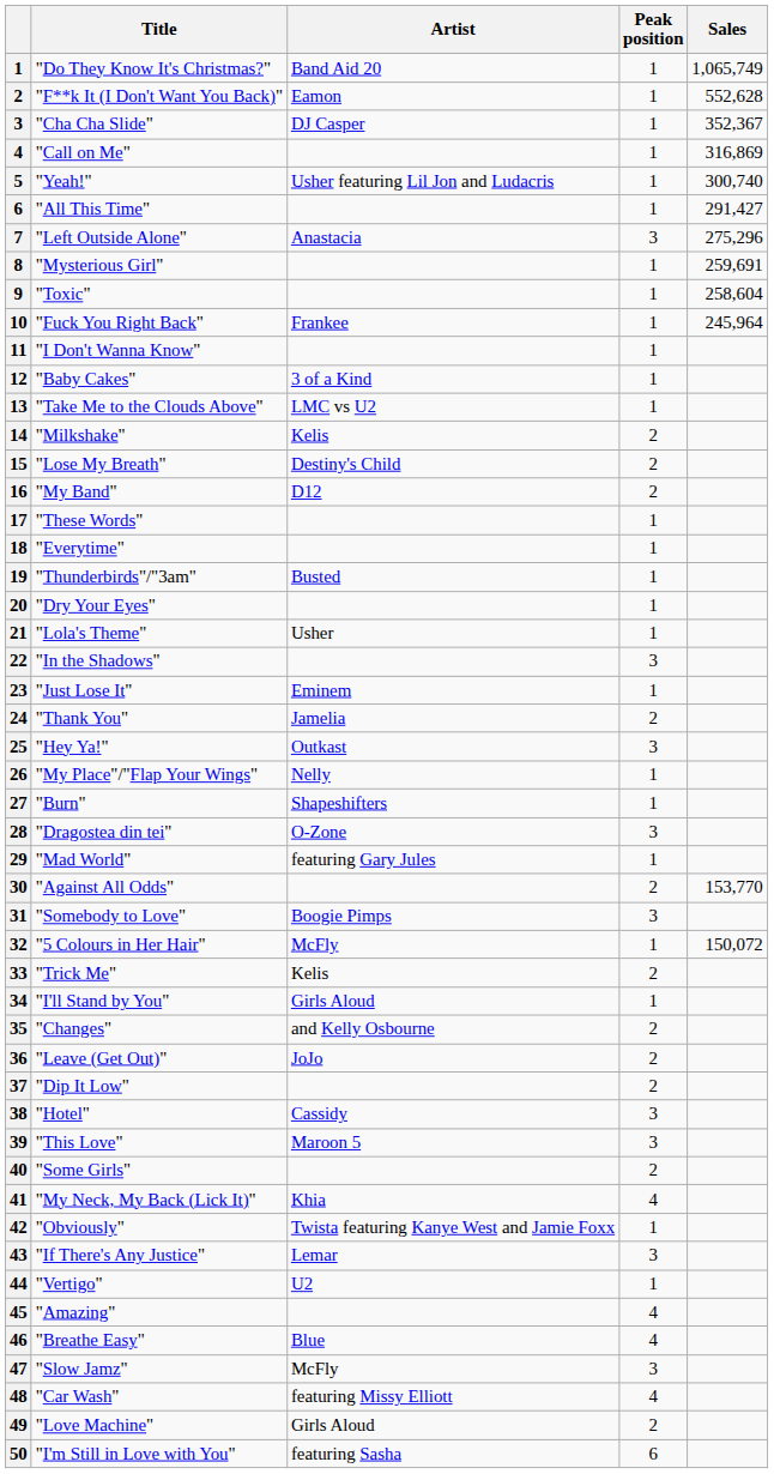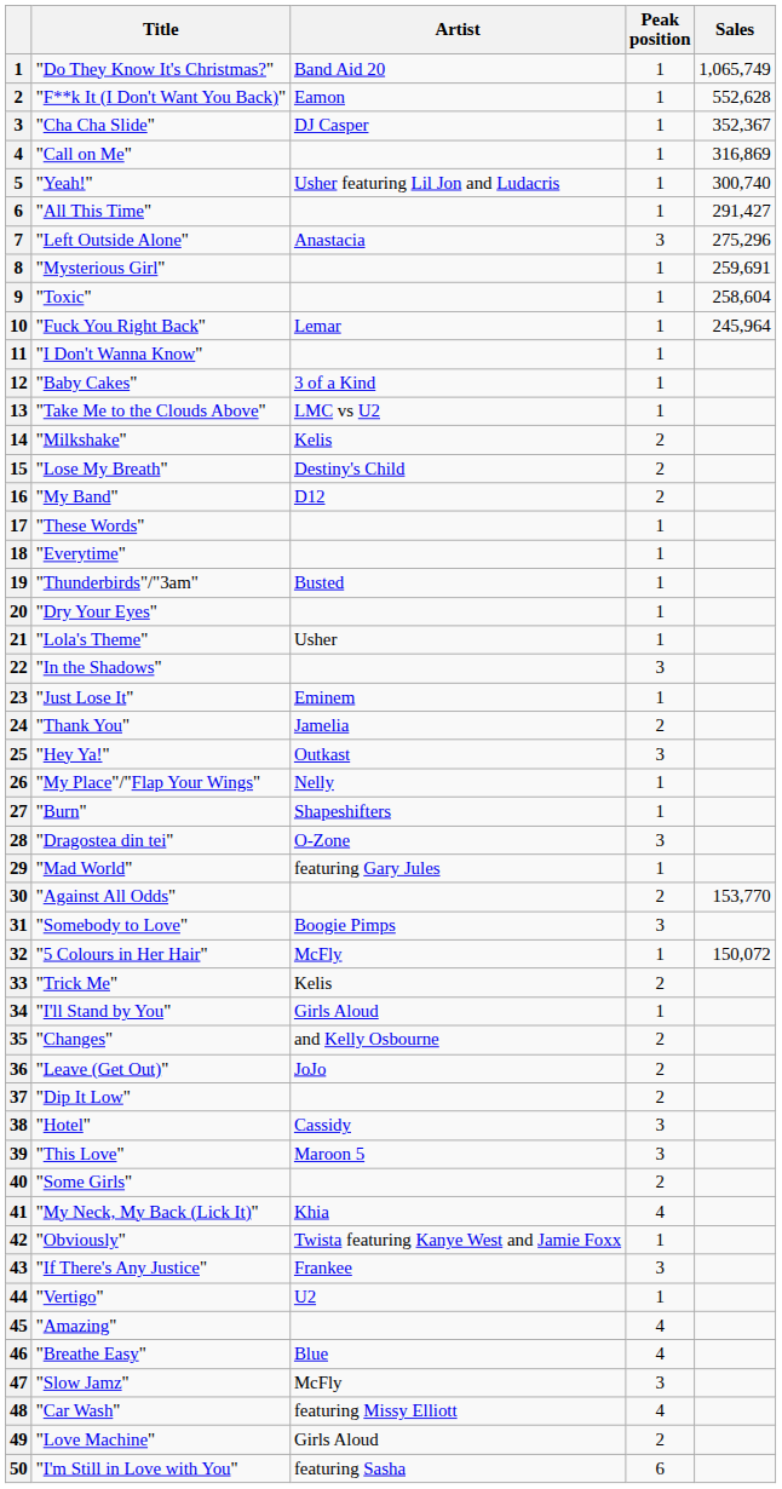"Fuck You Right Back" | Artist: Frankee -> Lemar
"If There's Any Justice" | Artist: Lemar -> Frankee
